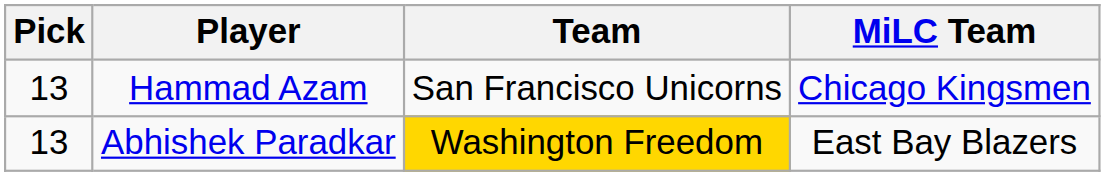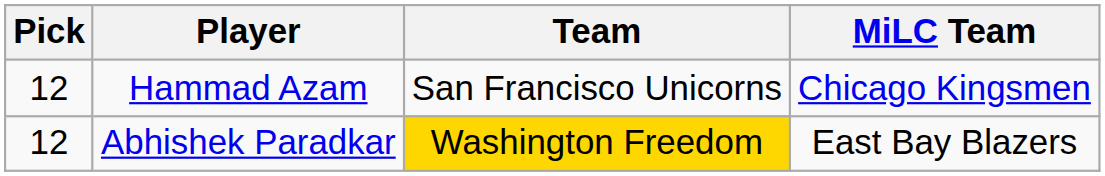Hammad Azam | Pick: 13 -> 12
Abhishek Paradkar | Pick: 13 -> 12
